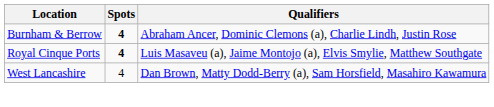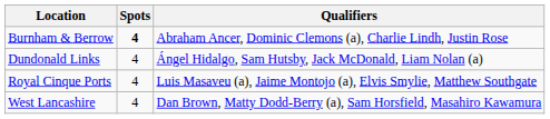+ row: Dundonald Links | 4 | Ángel Hidalgo, Sam Hutsby, Jack McDonald, Liam Nolan (a)
Royal Cinque Ports | Spots: bold -> normal
